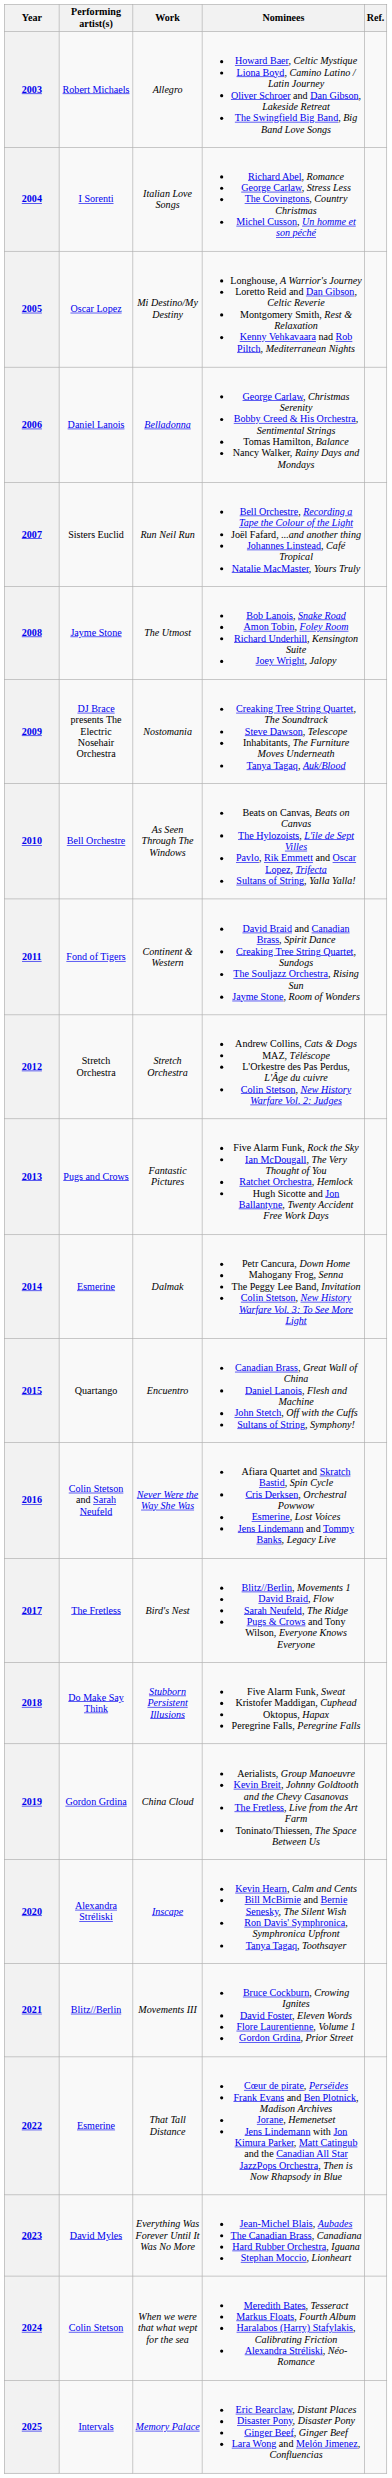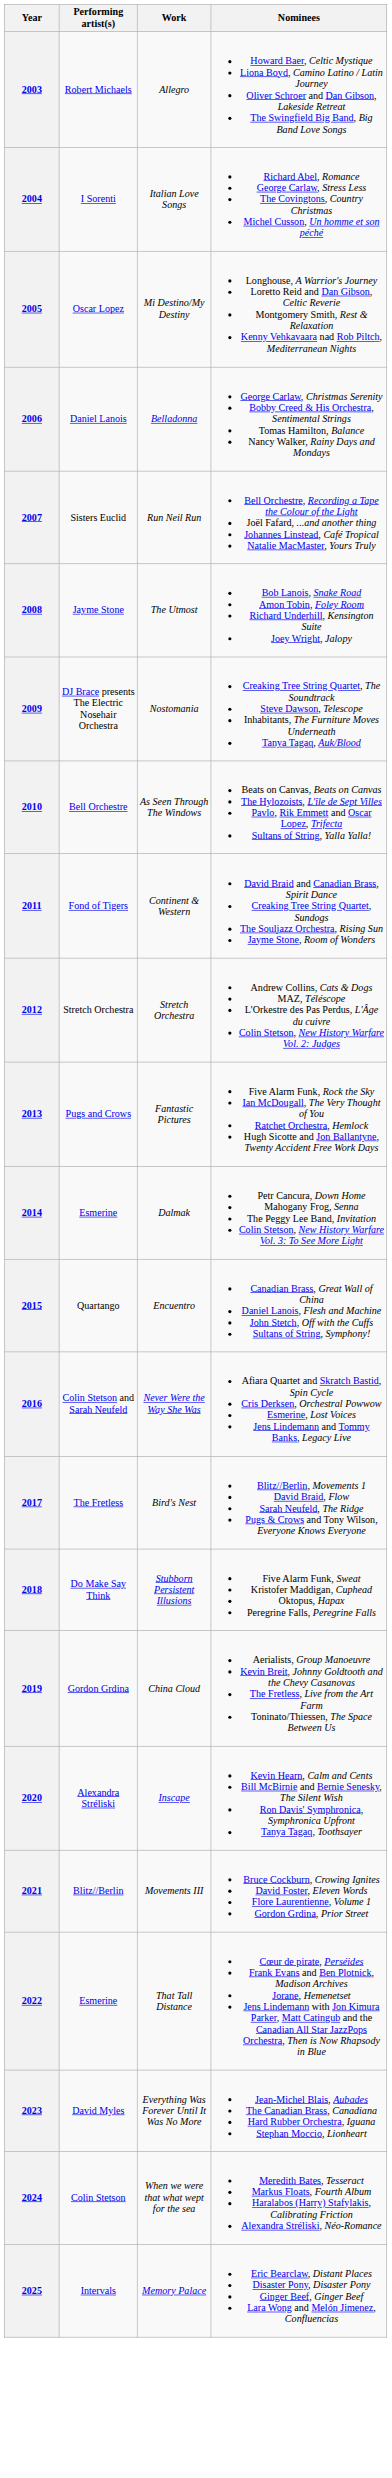- column: Ref.
